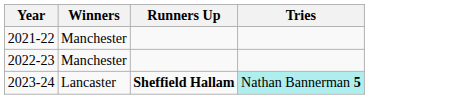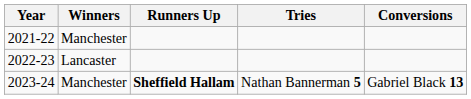+ column: Conversions | Gabriel Black 13
2022-23 | Winners: Manchester -> Lancaster
2023-24 | Winners: Lancaster -> Manchester
2023-24 | Tries: paleturquoise background -> no background
